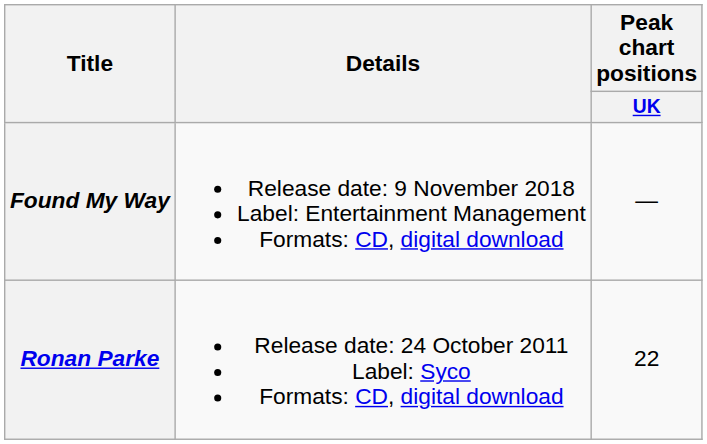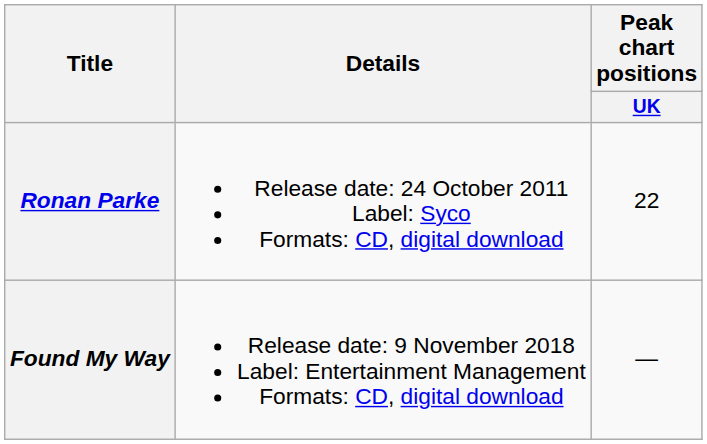rows swapped: Ronan Parke <-> Found My Way
